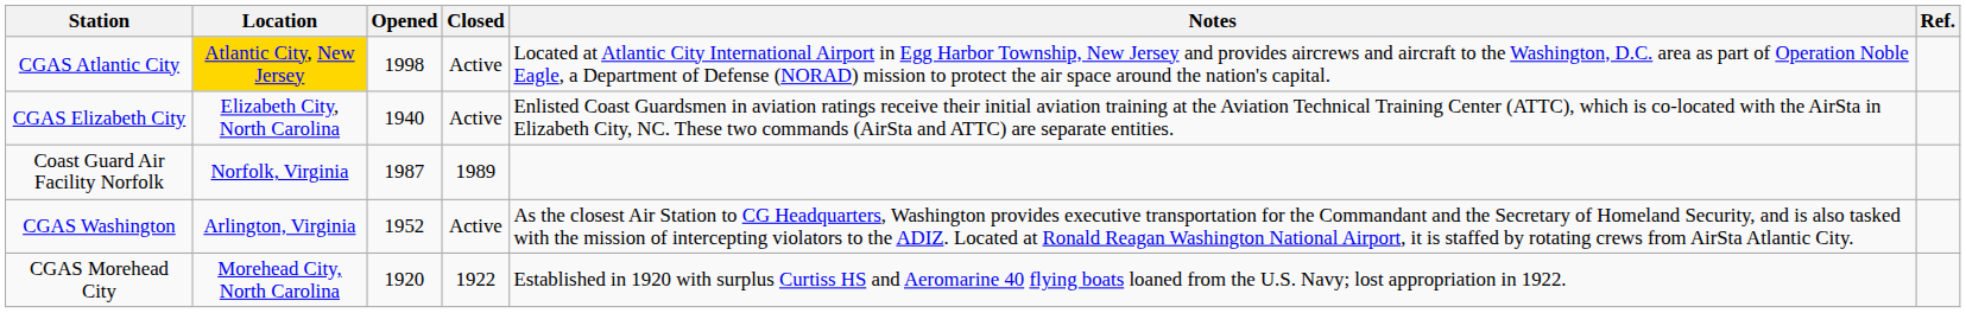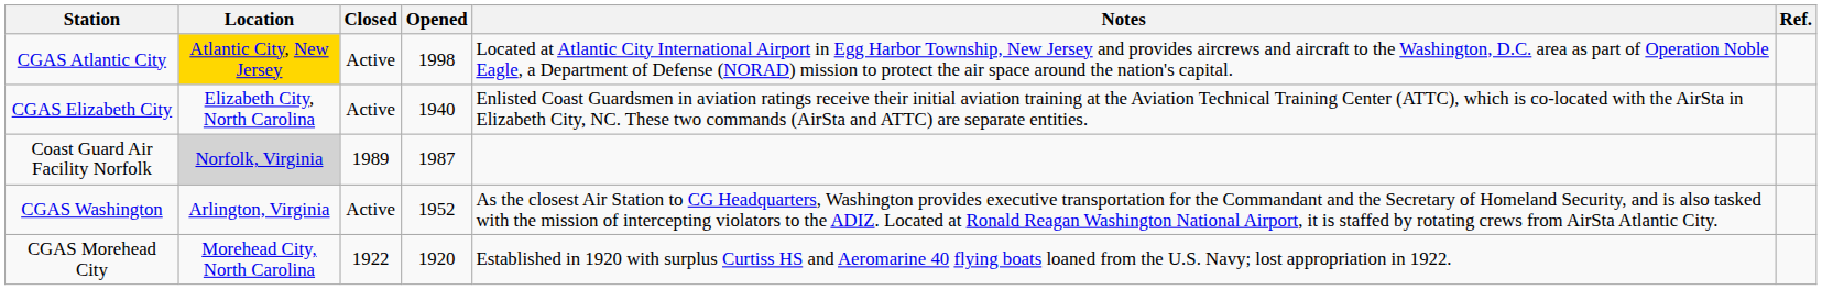columns swapped: Opened <-> Closed
Coast Guard Air Facility Norfolk | Location: no background -> lightgrey background
